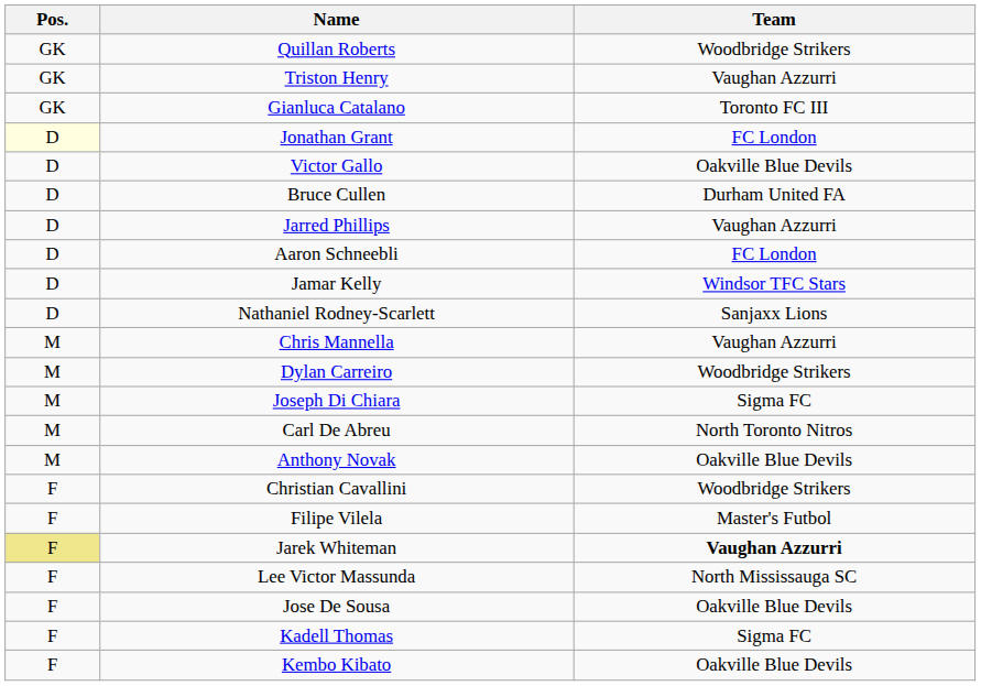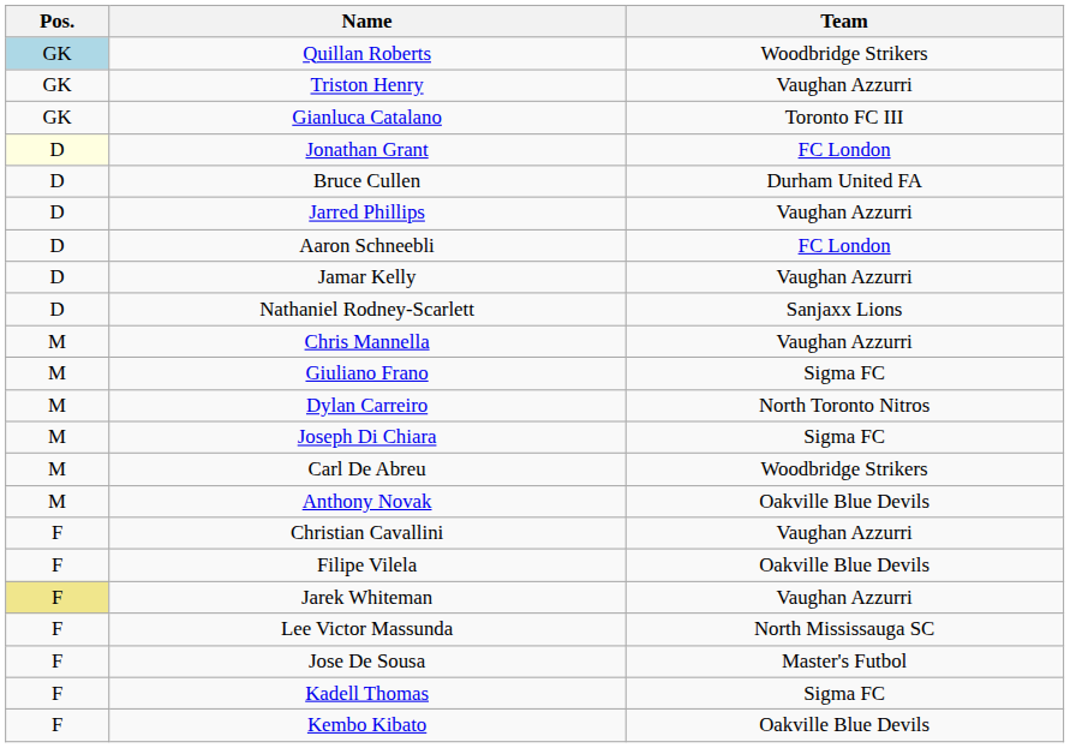Quillan Roberts | Pos.: no background -> lightblue background
- row: D | Victor Gallo | Oakville Blue Devils
Jamar Kelly | Team: Windsor TFC Stars -> Vaughan Azzurri
+ row: M | Giuliano Frano | Sigma FC
Dylan Carreiro | Team: Woodbridge Strikers -> North Toronto Nitros
Carl De Abreu | Team: North Toronto Nitros -> Woodbridge Strikers
Christian Cavallini | Team: Woodbridge Strikers -> Vaughan Azzurri
Filipe Vilela | Team: Master's Futbol -> Oakville Blue Devils
Jarek Whiteman | Team: bold -> normal
Jose De Sousa | Team: Oakville Blue Devils -> Master's Futbol
